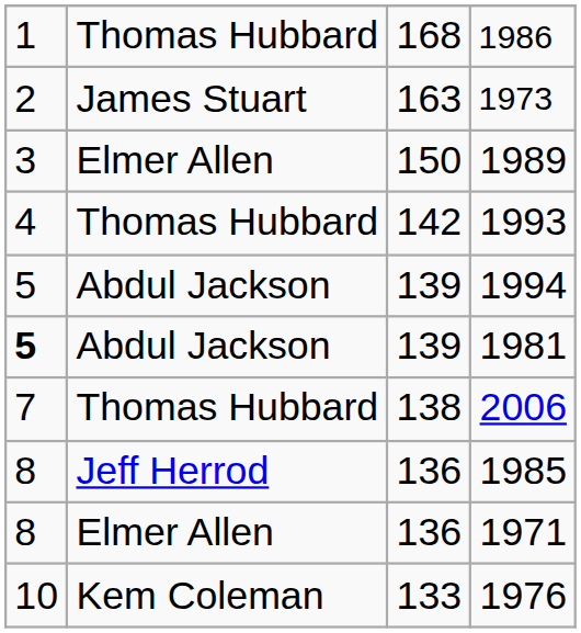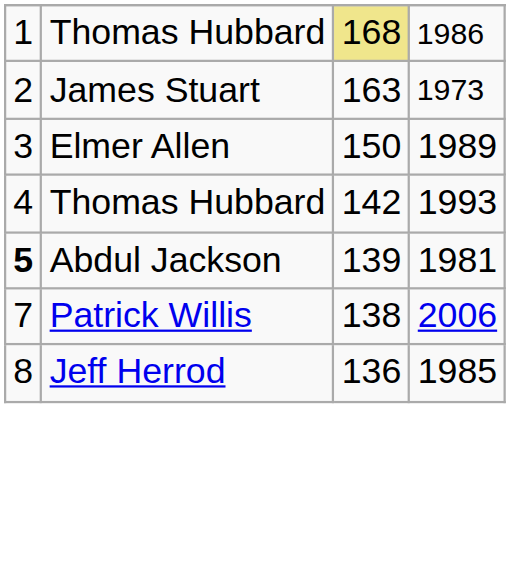1986 | column 3: no background -> khaki background
- row: 5 | Abdul Jackson | 139 | 1994
2006 | column 2: Thomas Hubbard -> Patrick Willis
- row: 8 | Elmer Allen | 136 | 1971
- row: 10 | Kem Coleman | 133 | 1976
